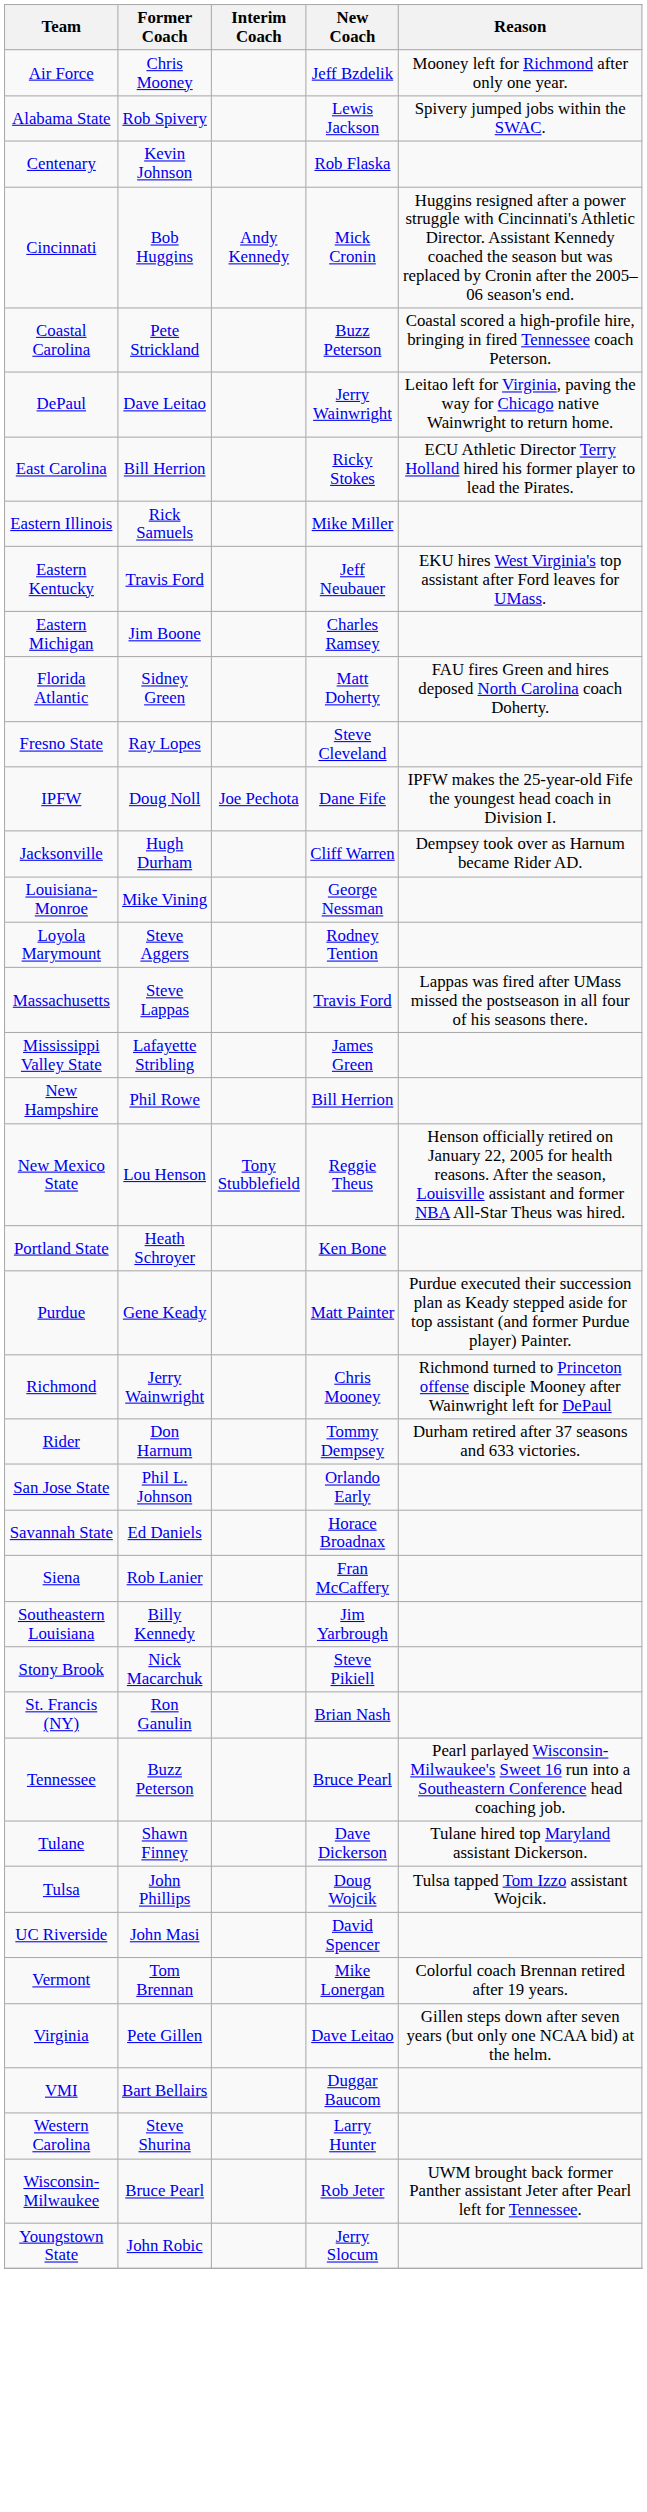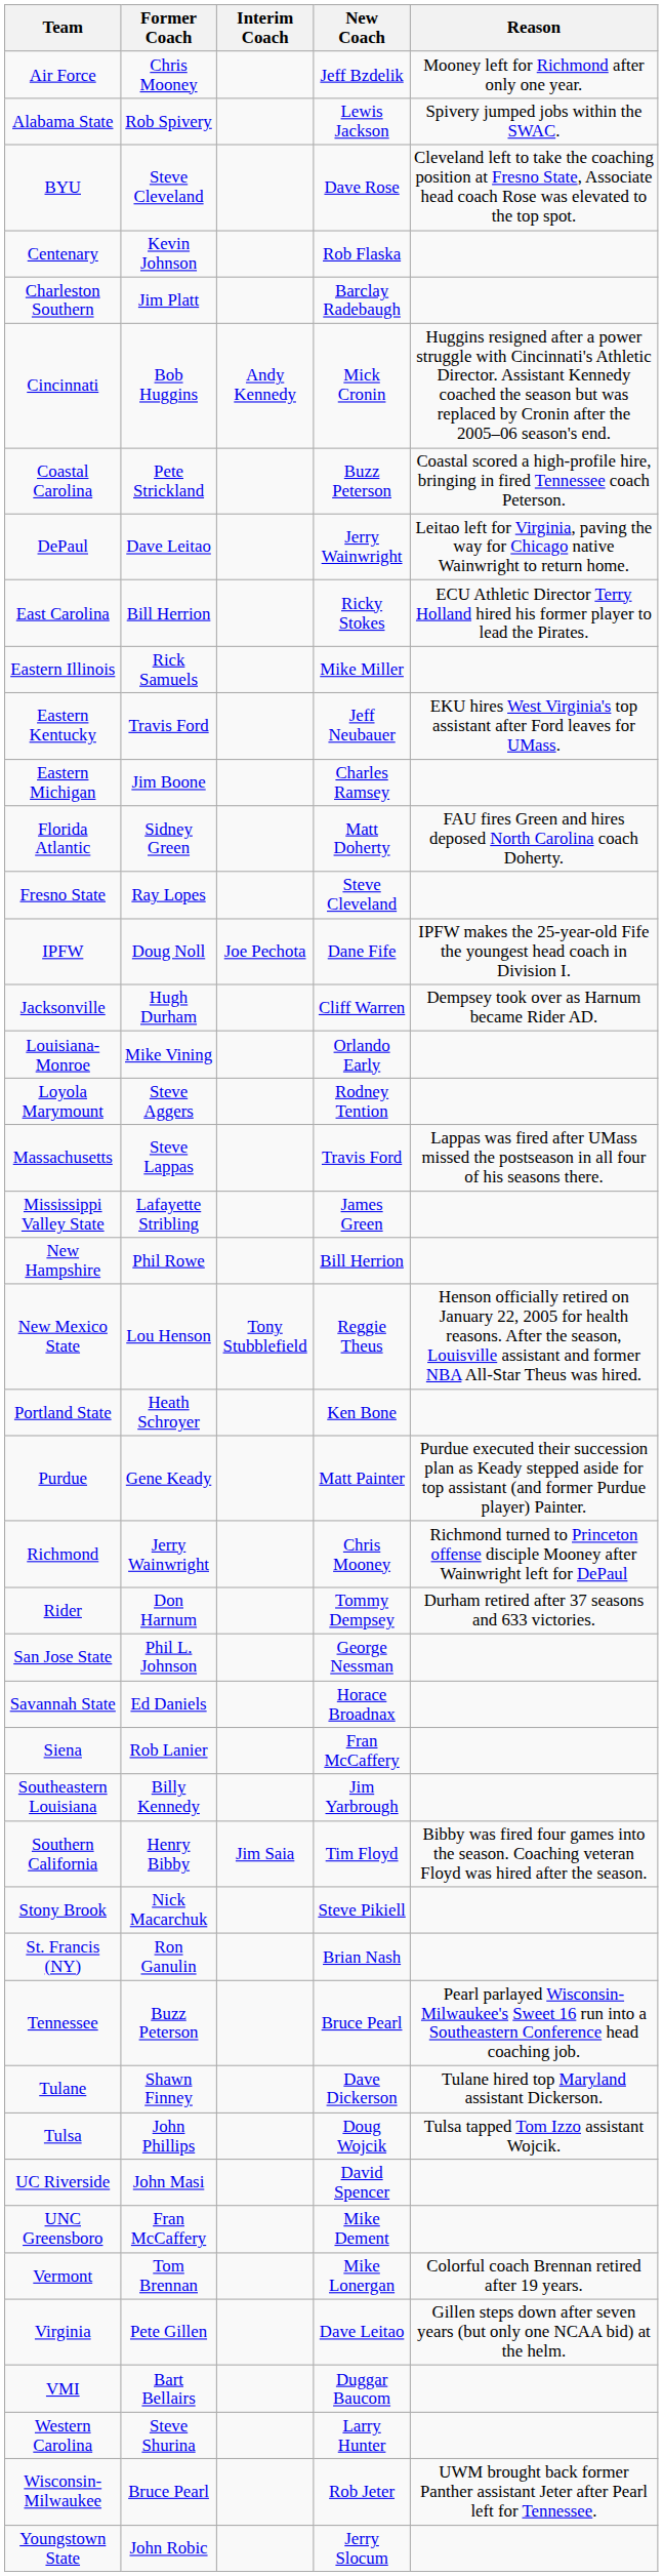+ row: BYU | Steve Cleveland | Dave Rose | Cleveland left to take the coaching position at Fresno State, Associate head coach Rose was elevated to the top spot.
+ row: Charleston Southern | Jim Platt | Barclay Radebaugh
Louisiana-Monroe | New Coach: George Nessman -> Orlando Early
San Jose State | New Coach: Orlando Early -> George Nessman
+ row: Southern California | Henry Bibby | Jim Saia | Tim Floyd | Bibby was fired four games into the season. Coaching veteran Floyd was hired after the season.
+ row: UNC Greensboro | Fran McCaffery | Mike Dement
